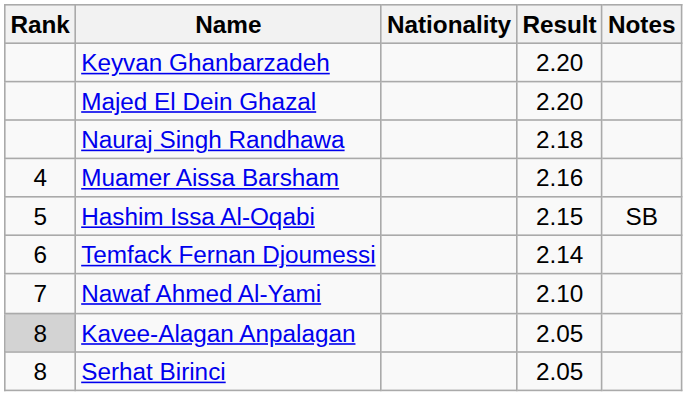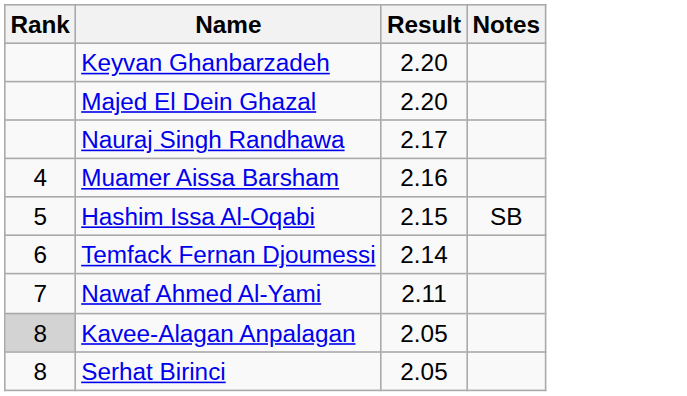- column: Nationality
Nauraj Singh Randhawa | Result: 2.18 -> 2.17
Nawaf Ahmed Al-Yami | Result: 2.10 -> 2.11
